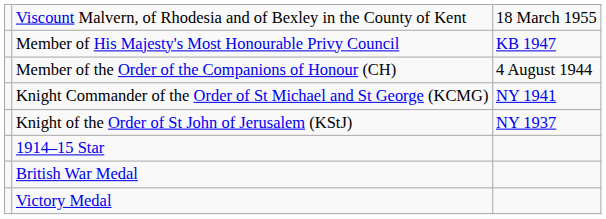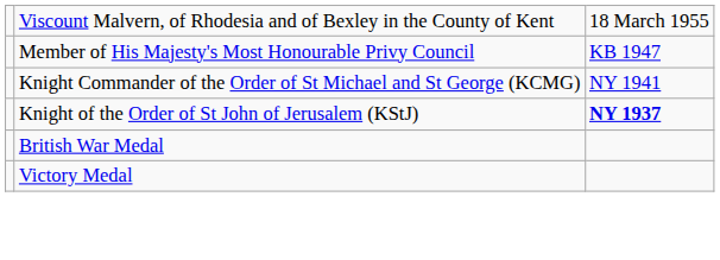- row: Member of the Order of the Companions of Honour (CH) | 4 August 1944
Knight of the Order of St John of Jerusalem (KStJ) | column 3: normal -> bold
- row: 1914–15 Star
